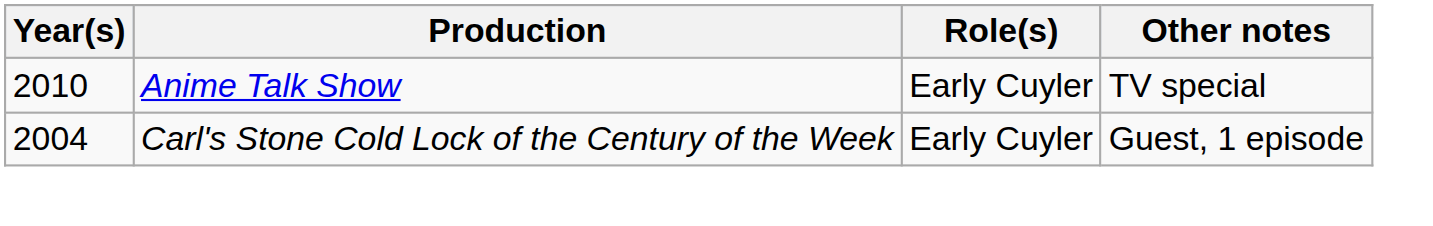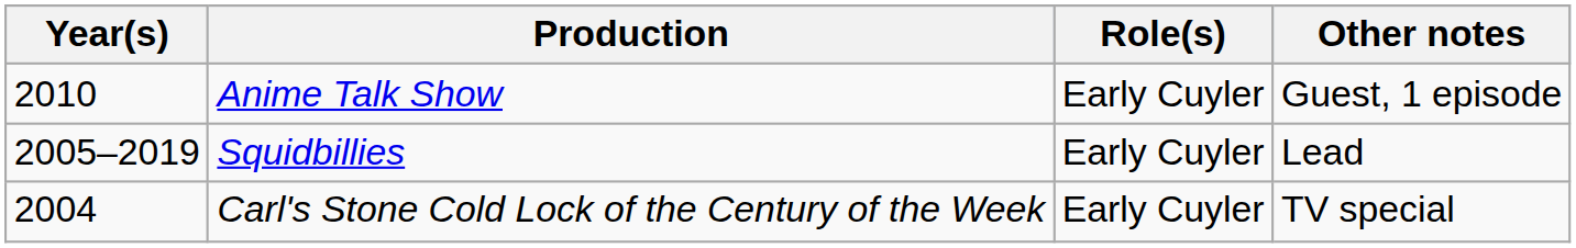Anime Talk Show | Other notes: TV special -> Guest, 1 episode
+ row: 2005–2019 | Squidbillies | Early Cuyler | Lead
Carl's Stone Cold Lock of the Century of the Week | Other notes: Guest, 1 episode -> TV special
